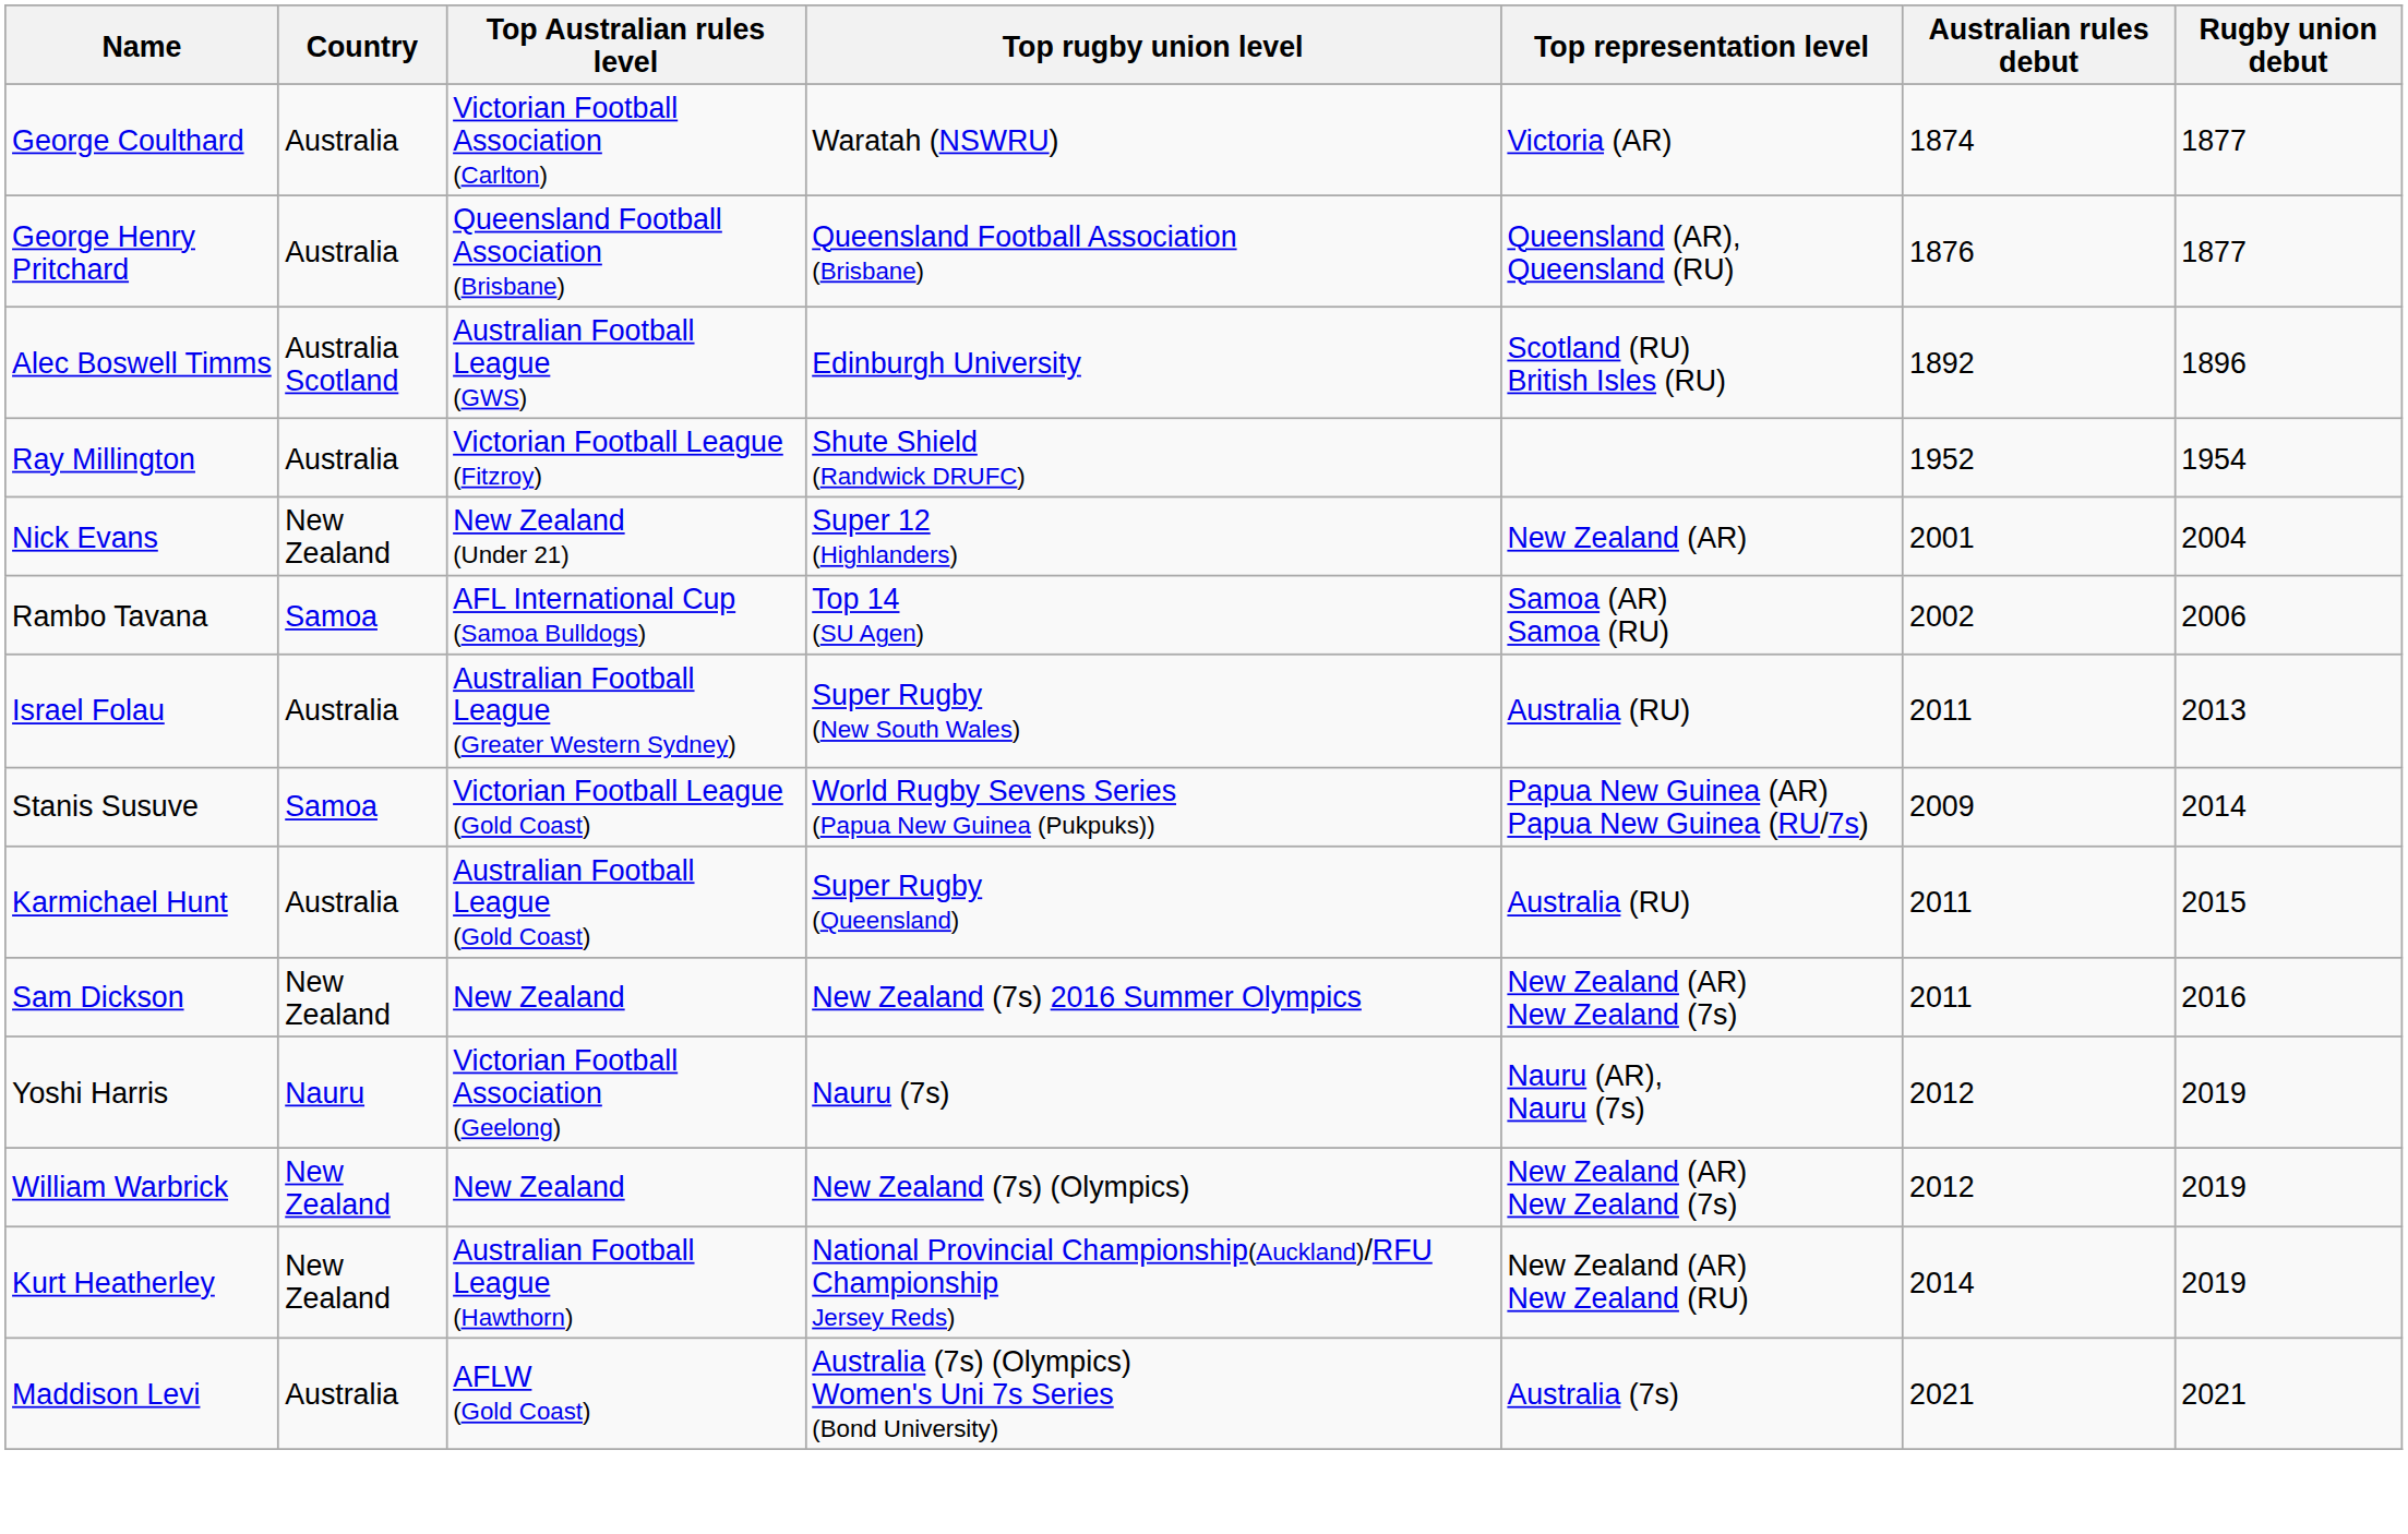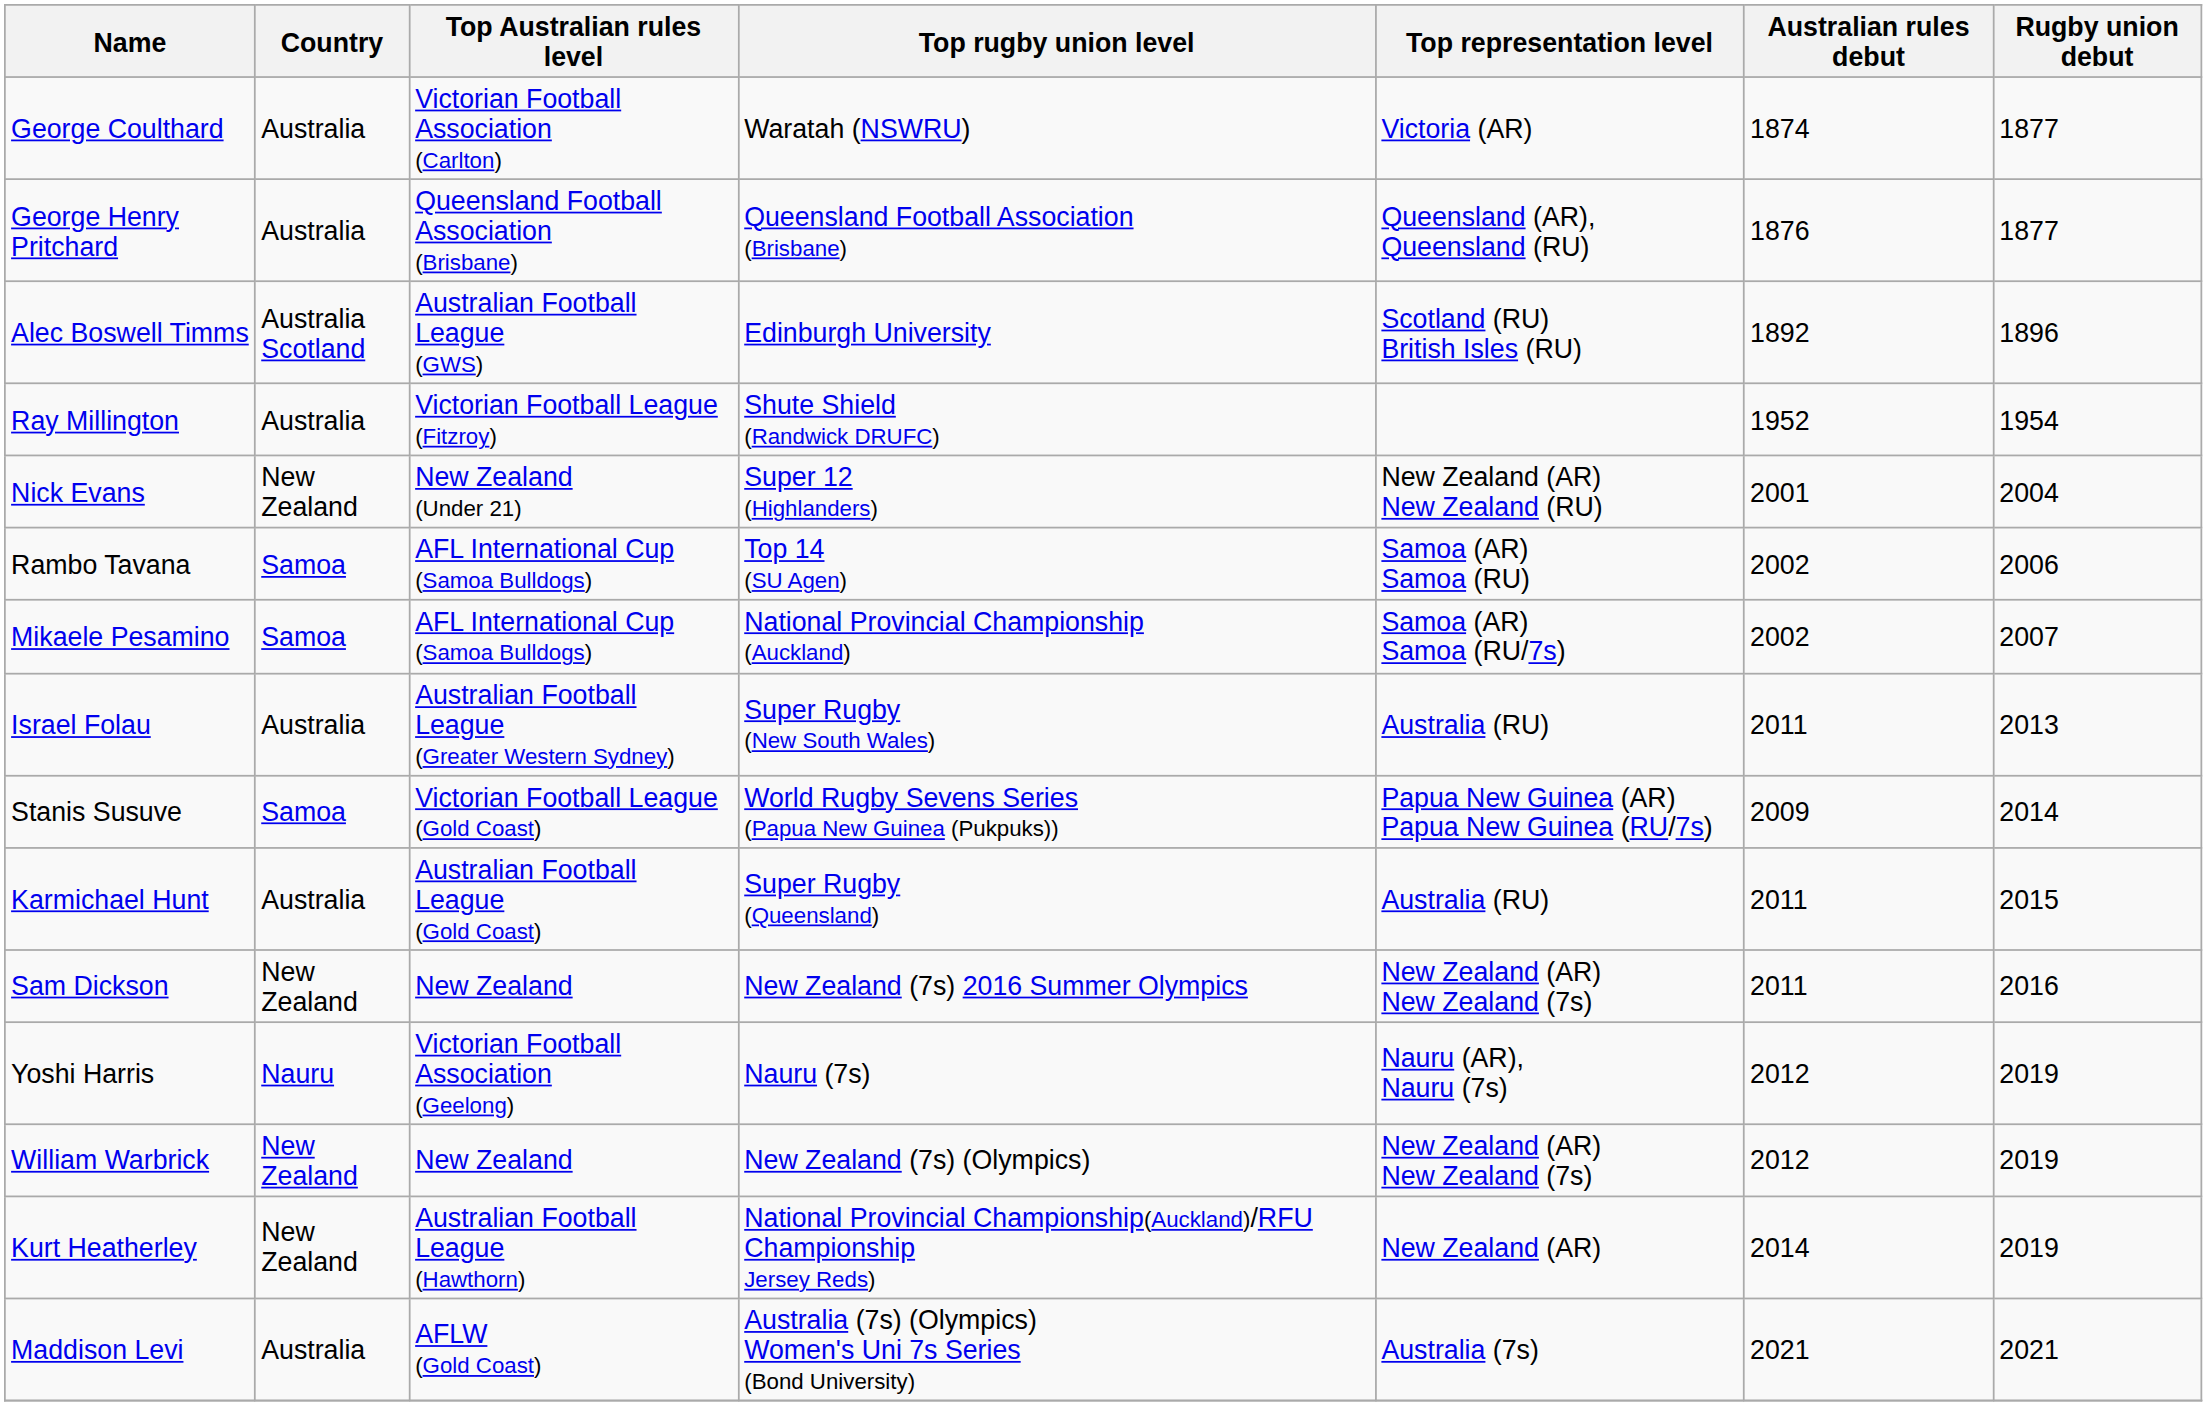Nick Evans | Top representation level: New Zealand (AR) -> New Zealand (AR) New Zealand (RU)
+ row: Mikaele Pesamino | Samoa | AFL International Cup (Samoa Bulldogs) | National Provincial Championship (Auckland) | Samoa (AR) Samoa (RU/7s) | 2002 | 2007
Kurt Heatherley | Top representation level: New Zealand (AR) New Zealand (RU) -> New Zealand (AR)
